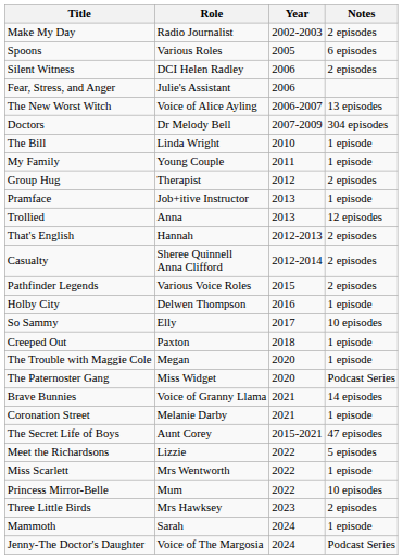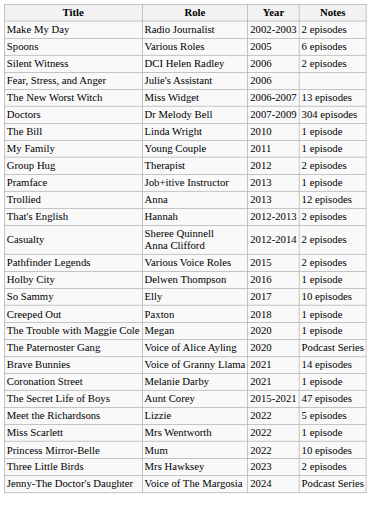The New Worst Witch | Role: Voice of Alice Ayling -> Miss Widget
The Paternoster Gang | Role: Miss Widget -> Voice of Alice Ayling
- row: Mammoth | Sarah | 2024 | 1 episode
